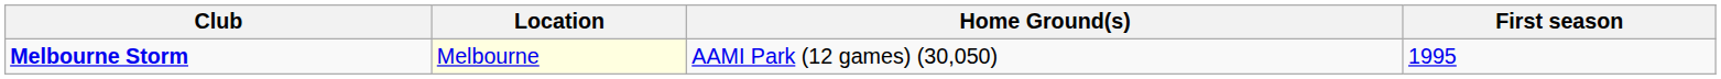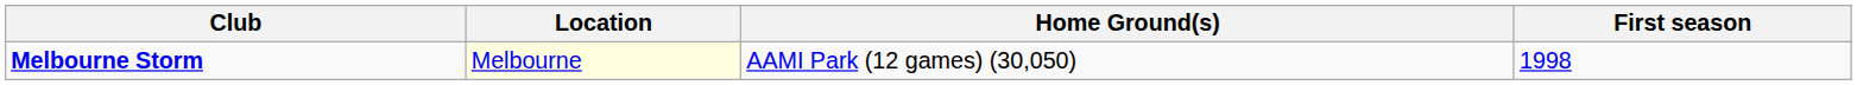Melbourne Storm | First season: 1995 -> 1998
